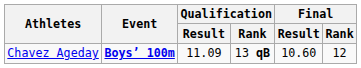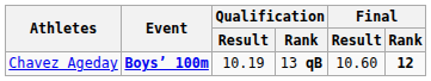Chavez Ageday | Qualification / Result: 11.09 -> 10.19
Chavez Ageday | Final / Rank: normal -> bold
